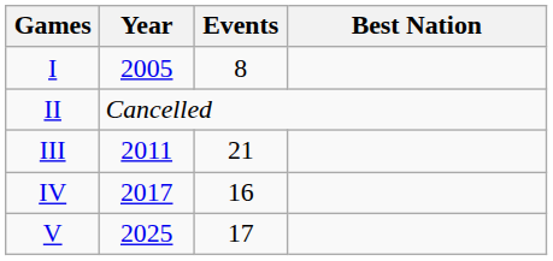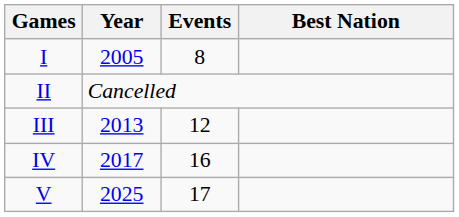III | Year: 2011 -> 2013
III | Events: 21 -> 12
